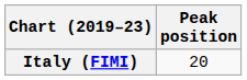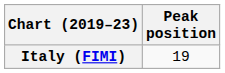Italy (FIMI) | Peak position: 20 -> 19
